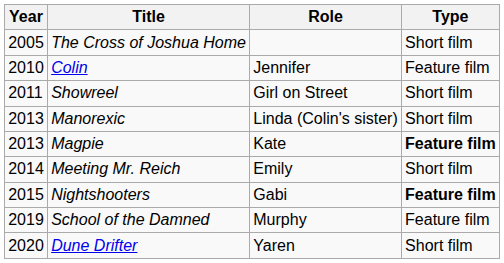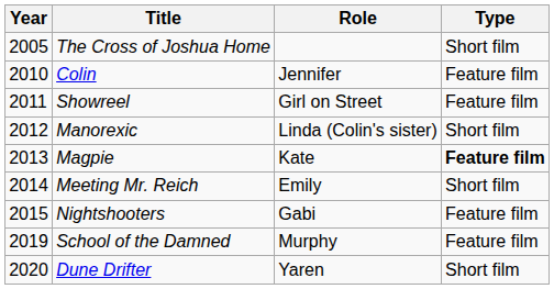Showreel | Type: Short film -> Feature film
Manorexic | Year: 2013 -> 2012
Nightshooters | Type: bold -> normal
